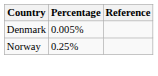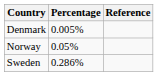Norway | Percentage: 0.25% -> 0.05%
+ row: Sweden | 0.286%
